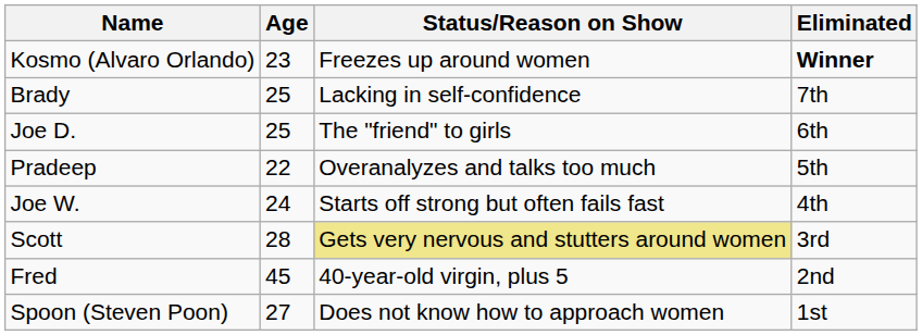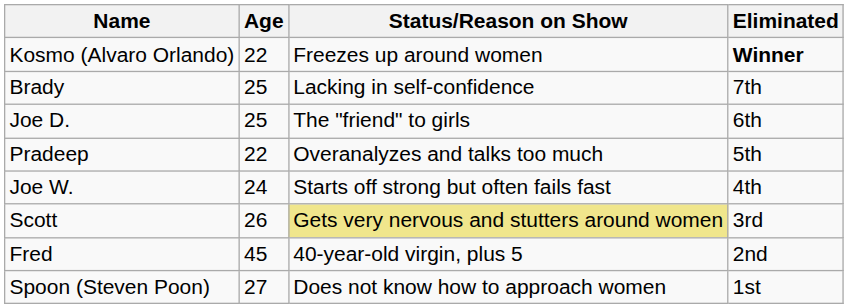Kosmo (Alvaro Orlando) | Age: 23 -> 22
Scott | Age: 28 -> 26
